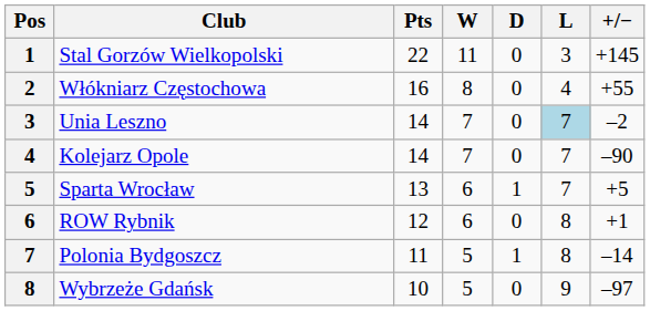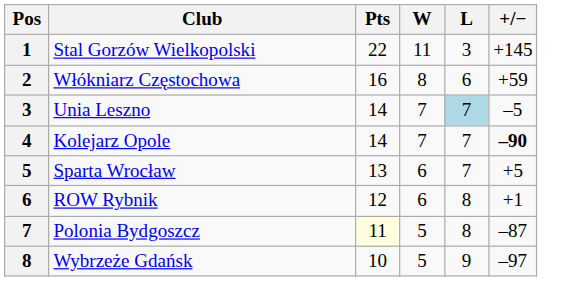- column: D | 0 | 0 | 0 | 0 | 1 | 0 | 1 | 0
Włókniarz Częstochowa | L: 4 -> 6
Włókniarz Częstochowa | +/−: +55 -> +59
Unia Leszno | +/−: –2 -> –5
Kolejarz Opole | +/−: normal -> bold
Polonia Bydgoszcz | Pts: no background -> lightyellow background
Polonia Bydgoszcz | +/−: –14 -> –87
